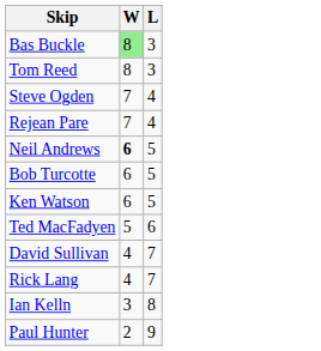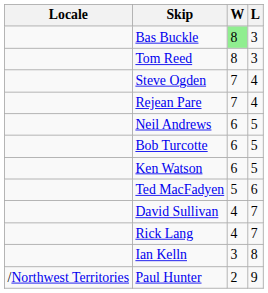+ column: Locale | /Northwest Territories
Neil Andrews | W: bold -> normal
